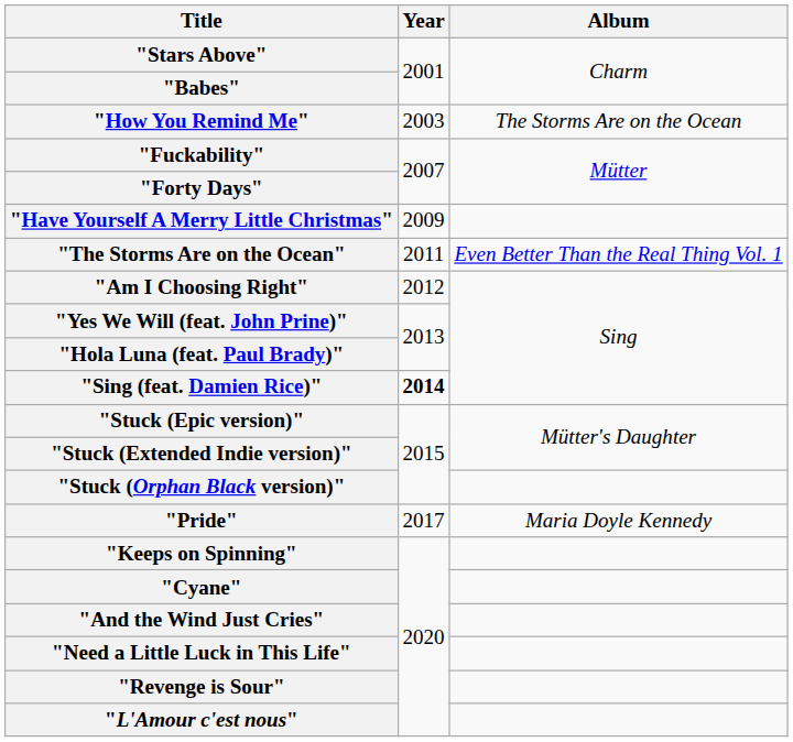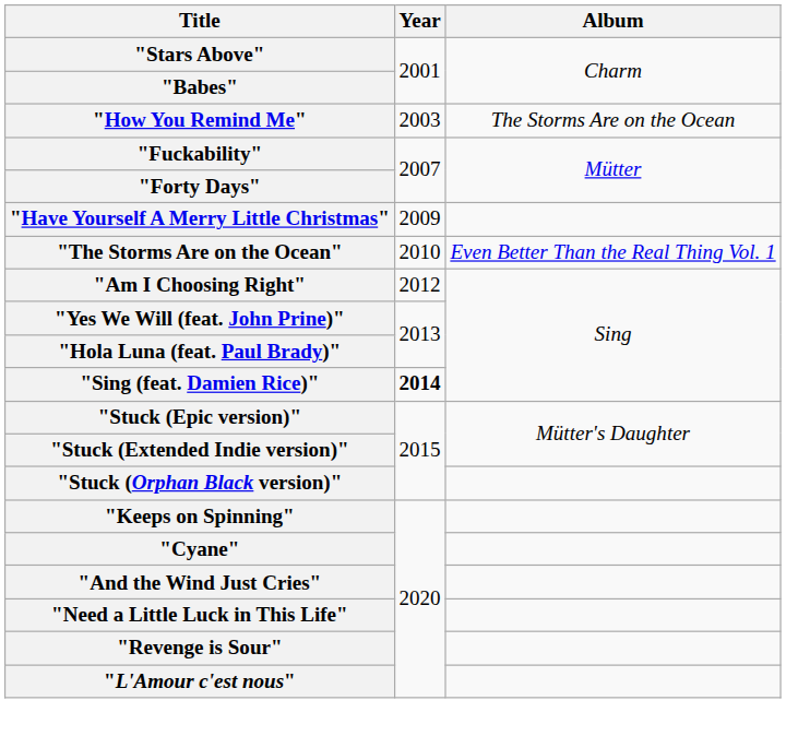"The Storms Are on the Ocean" | Year: 2011 -> 2010
- row: "Pride" | 2017 | Maria Doyle Kennedy
